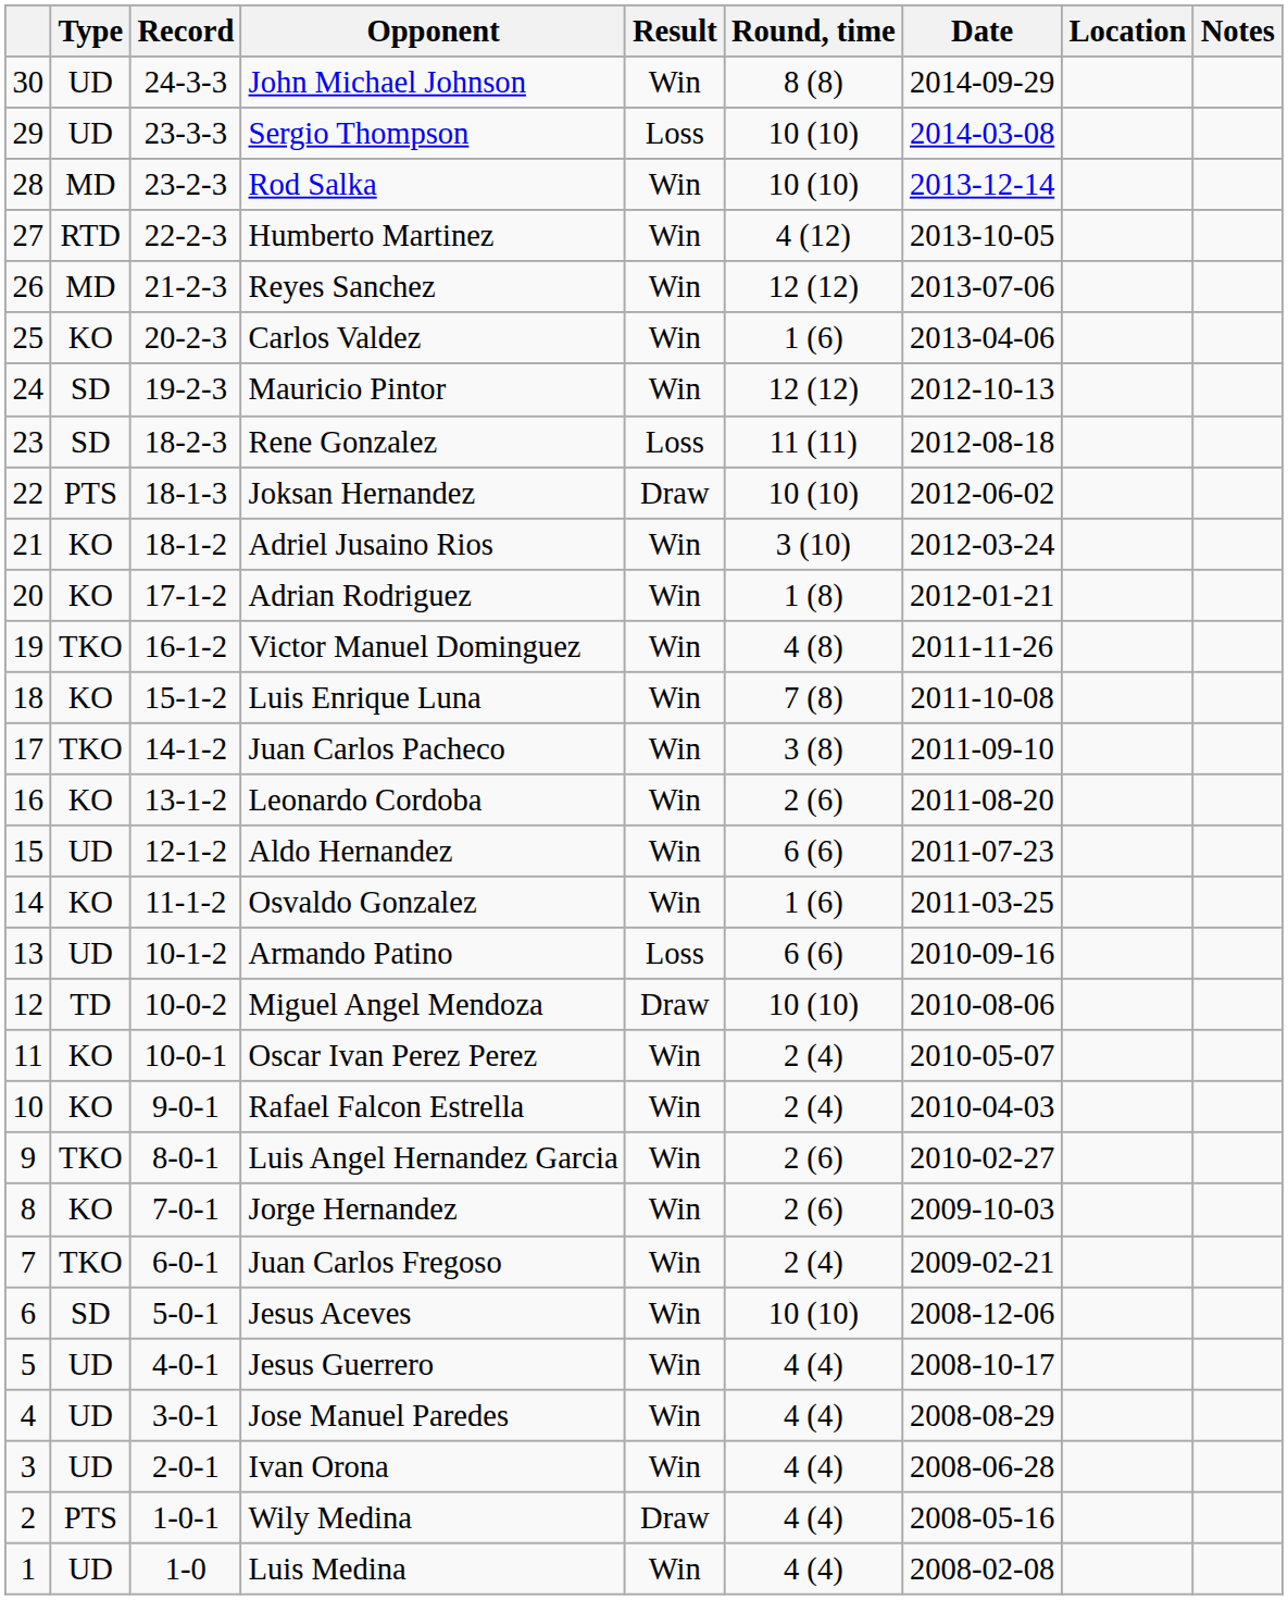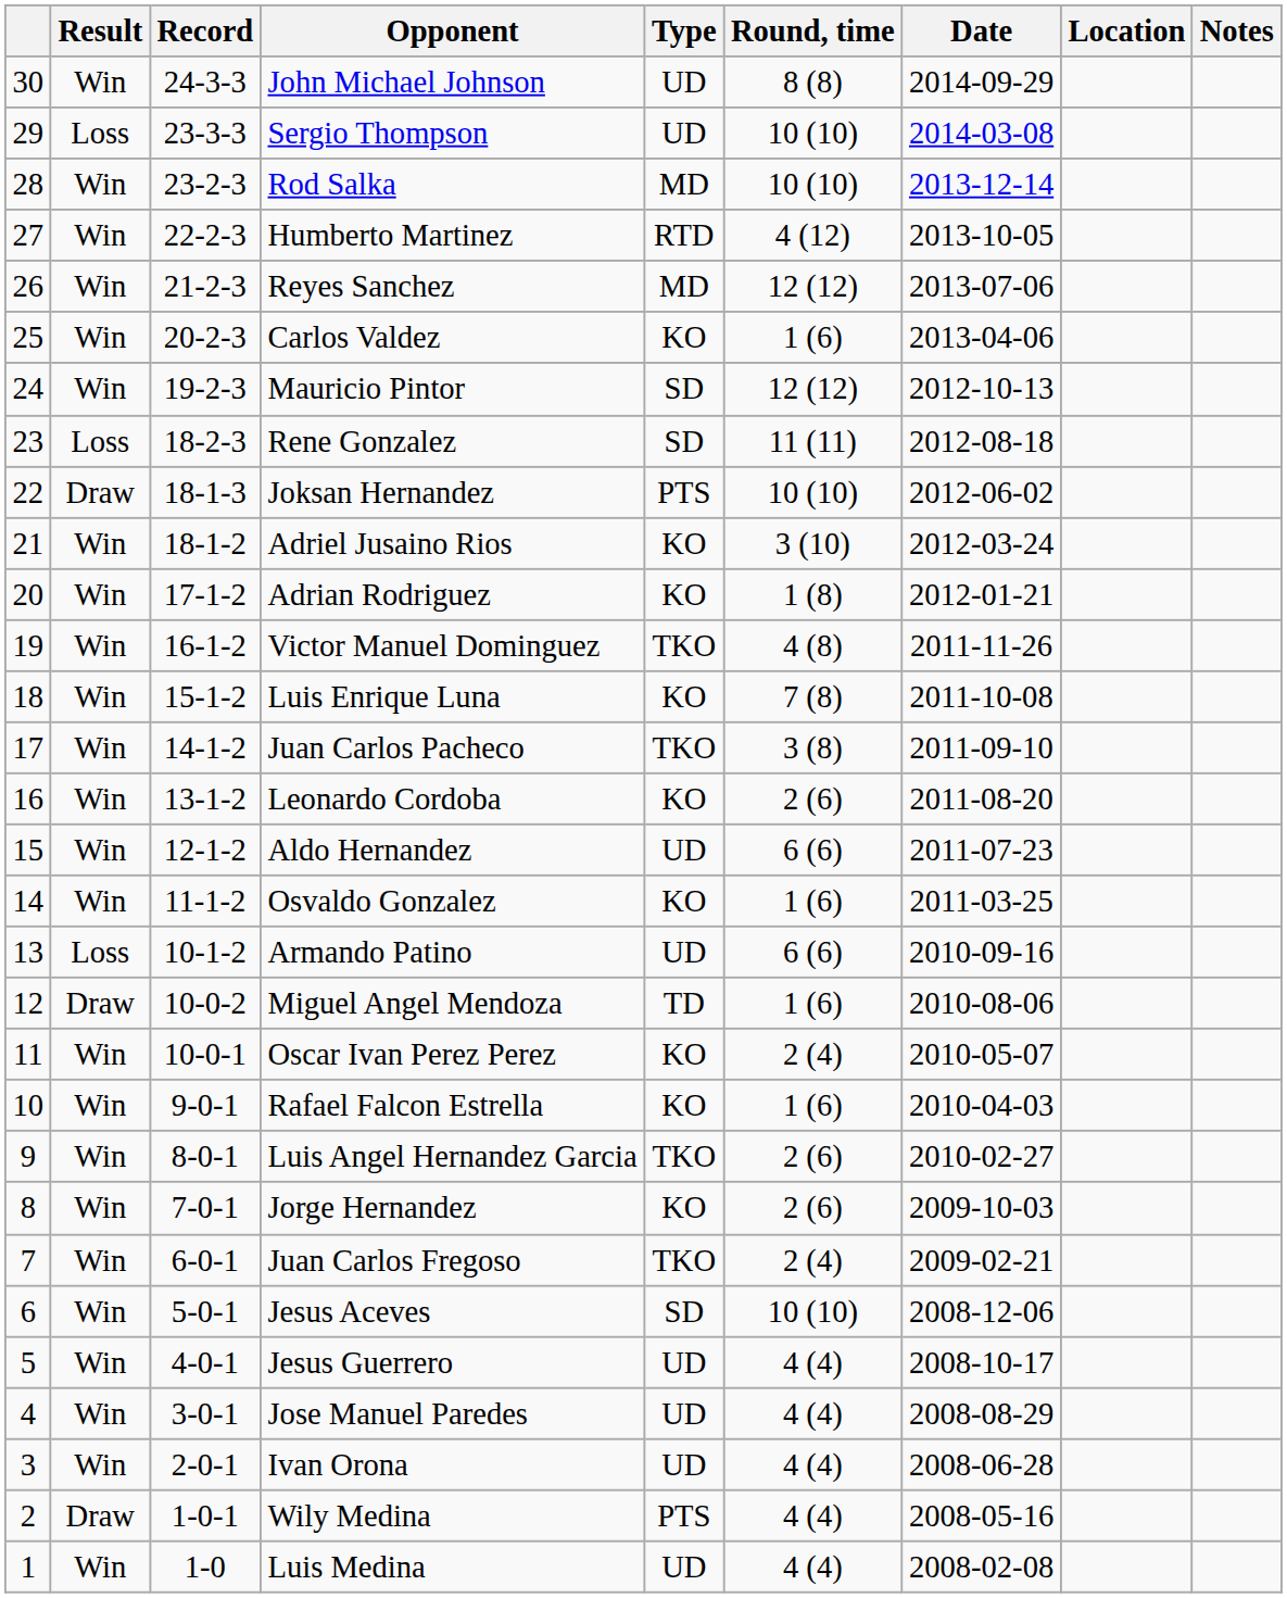columns swapped: Result <-> Type
Miguel Angel Mendoza | Round, time: 10 (10) -> 1 (6)
Rafael Falcon Estrella | Round, time: 2 (4) -> 1 (6)
